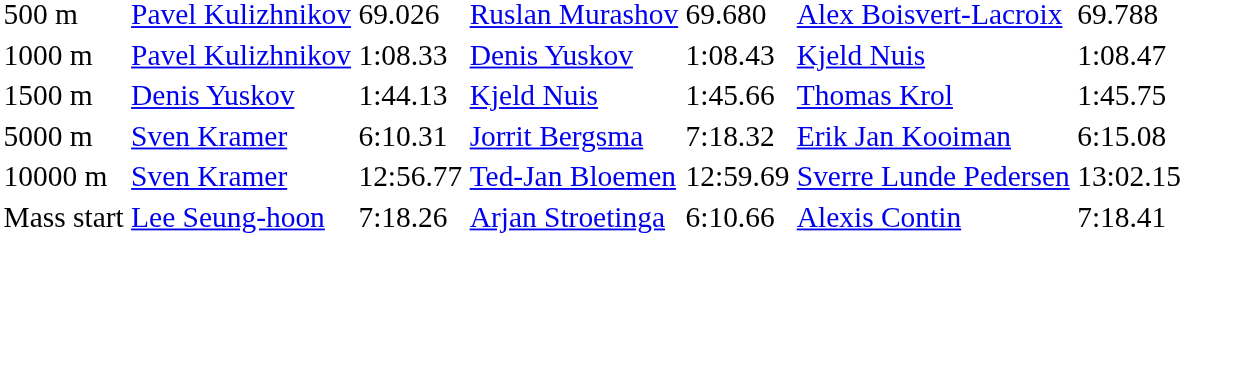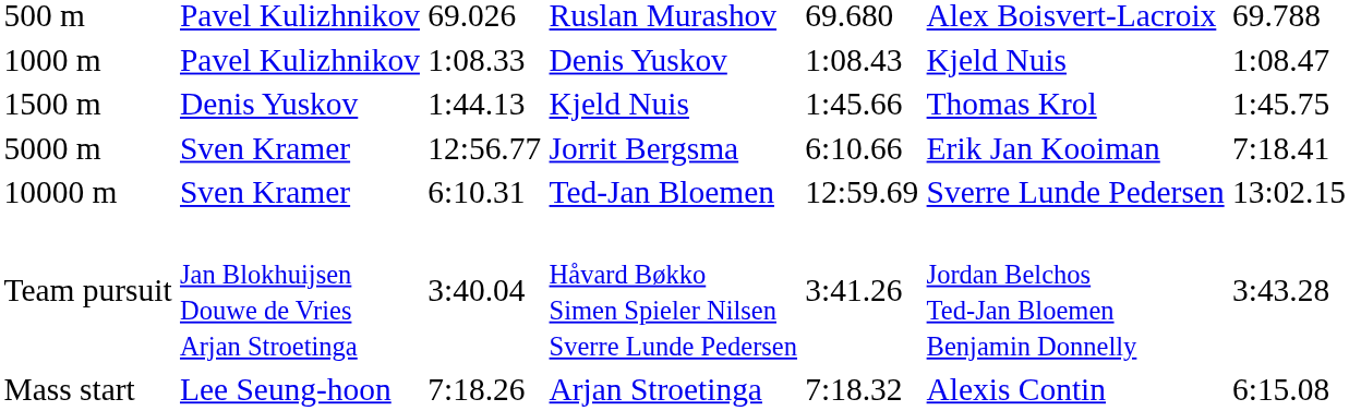Jorrit Bergsma | column 3: 6:10.31 -> 12:56.77
Jorrit Bergsma | column 5: 7:18.32 -> 6:10.66
Jorrit Bergsma | column 7: 6:15.08 -> 7:18.41
Ted-Jan Bloemen | column 3: 12:56.77 -> 6:10.31
+ row: Team pursuit | Jan Blokhuijsen Douwe de Vries Arjan Stroetinga | 3:40.04 | Håvard Bøkko Simen Spieler Nilsen Sverre Lunde Pedersen | 3:41.26 | Jordan Belchos Ted-Jan Bloemen Benjamin Donnelly | 3:43.28
Arjan Stroetinga | column 5: 6:10.66 -> 7:18.32
Arjan Stroetinga | column 7: 7:18.41 -> 6:15.08
